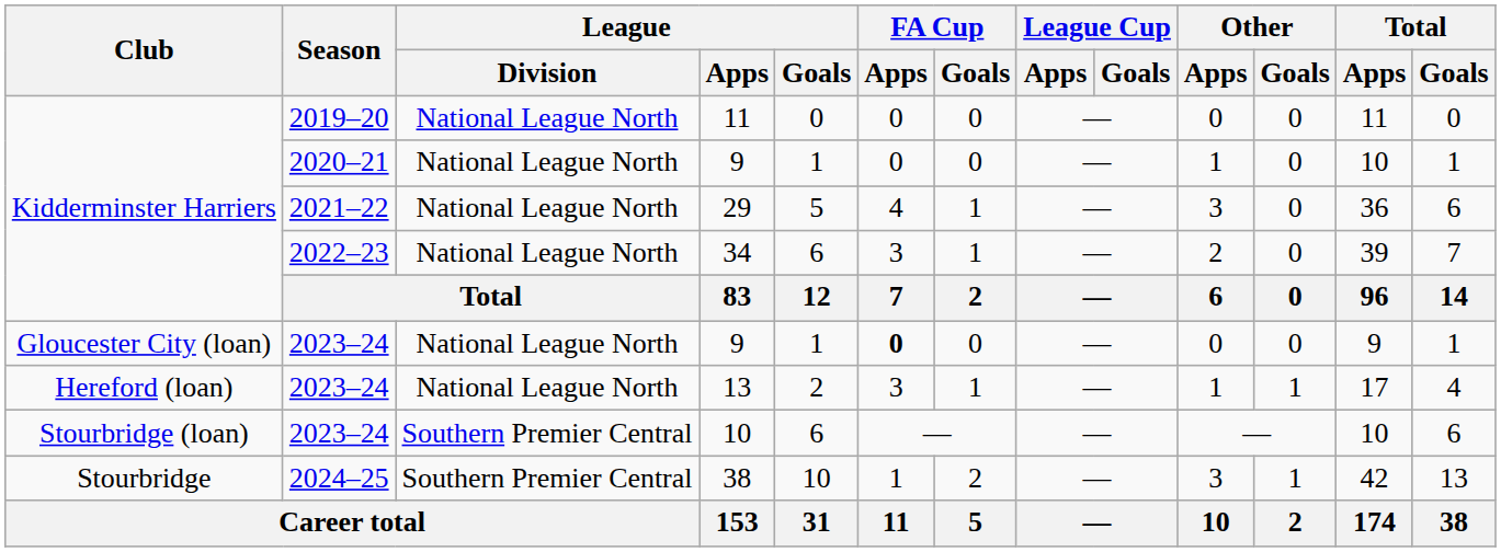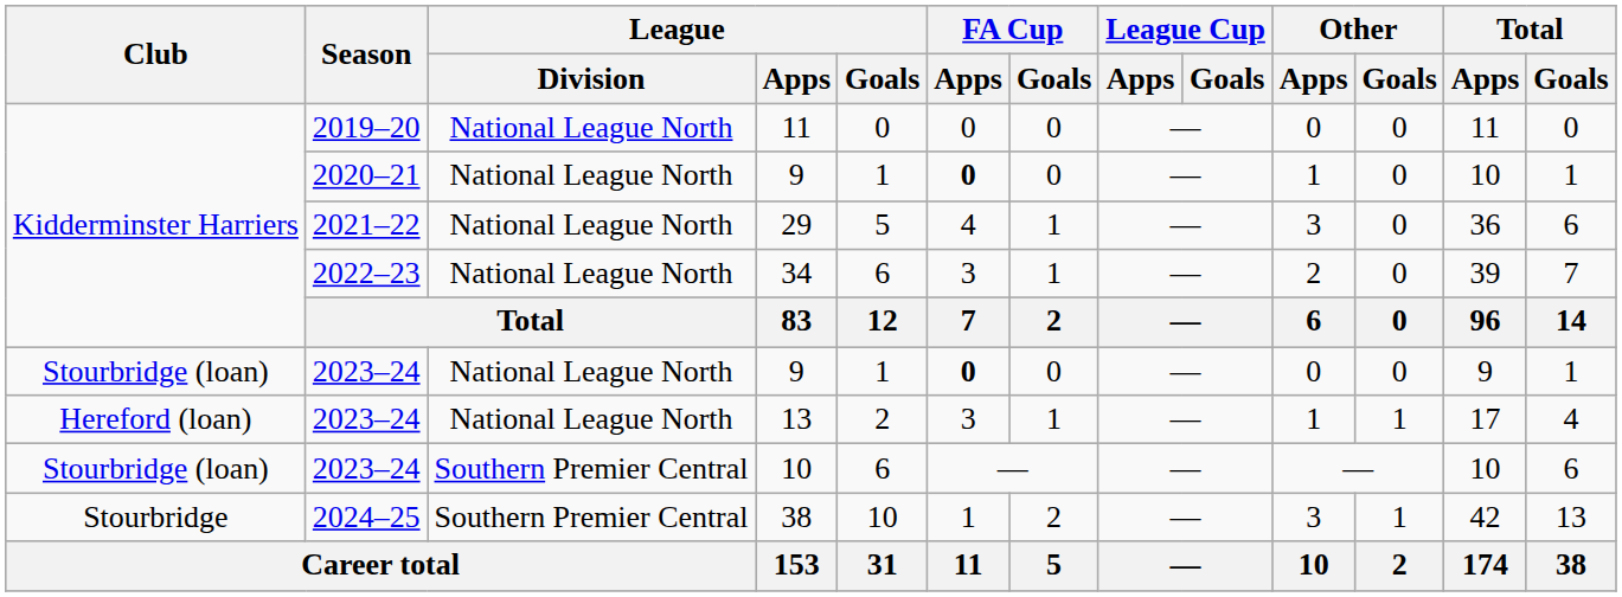2020–21 / 9 | FA Cup / Apps: normal -> bold
2023–24 / 9 | Club: Gloucester City (loan) -> Stourbridge (loan)
